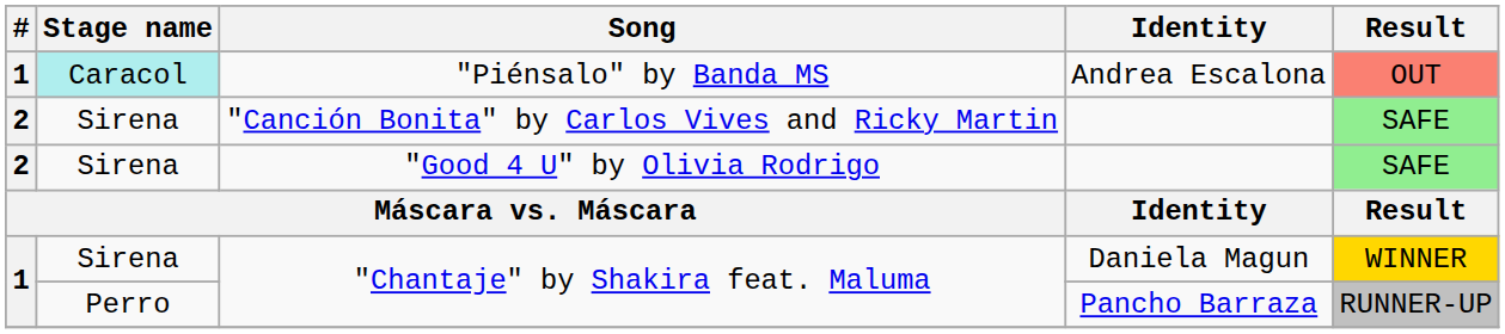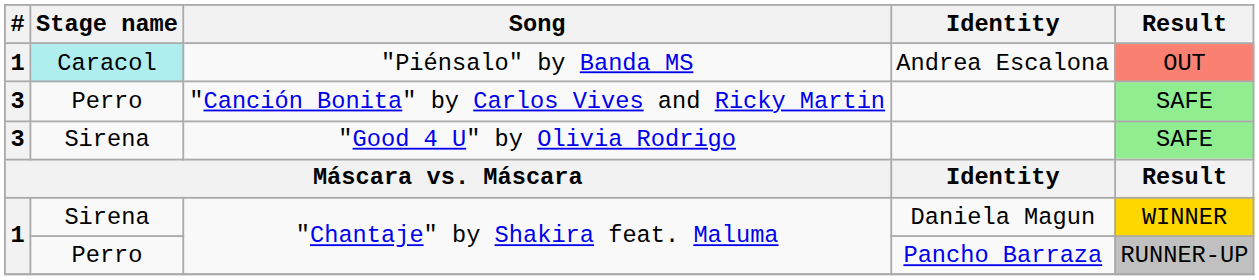"Canción Bonita" by Carlos Vives and Ricky Martin | #: 2 -> 3
"Canción Bonita" by Carlos Vives and Ricky Martin | Stage name: Sirena -> Perro
"Good 4 U" by Olivia Rodrigo | #: 2 -> 3
